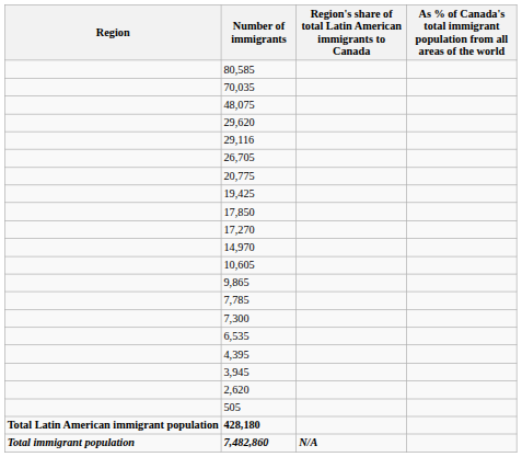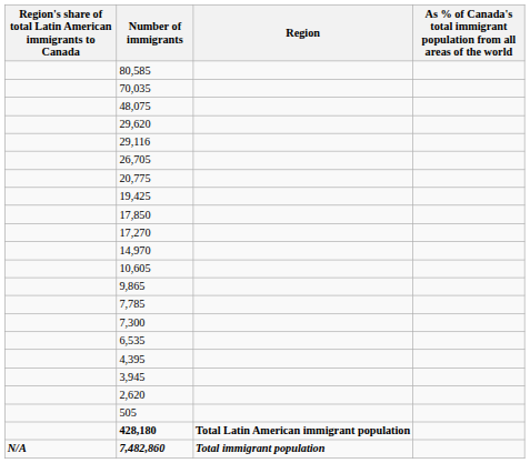columns swapped: Region <-> Region's share of total Latin American immigrants to Canada
